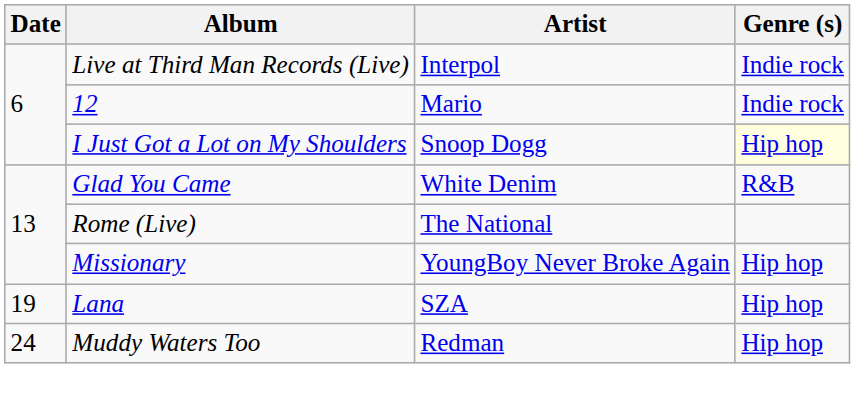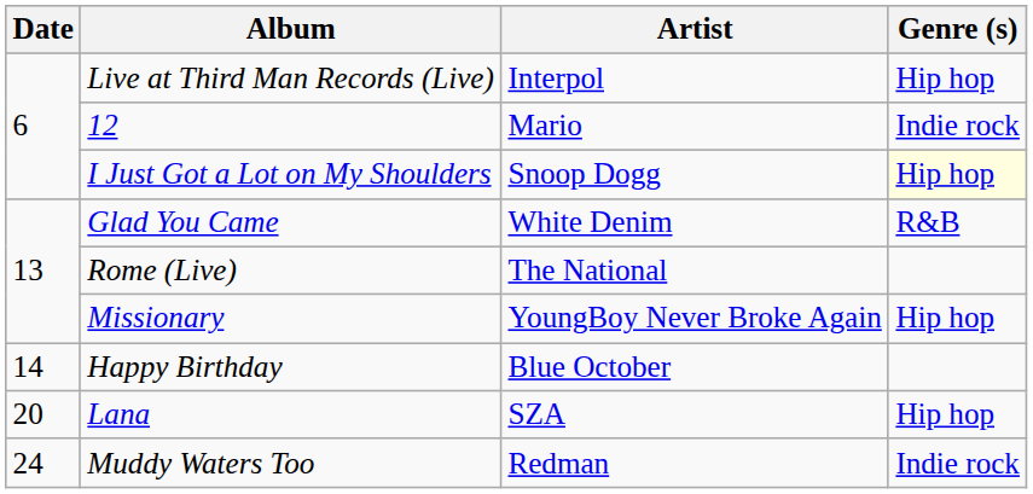Live at Third Man Records (Live) | Genre (s): Indie rock -> Hip hop
+ row: 14 | Happy Birthday | Blue October
Lana | Date: 19 -> 20
Muddy Waters Too | Genre (s): Hip hop -> Indie rock
